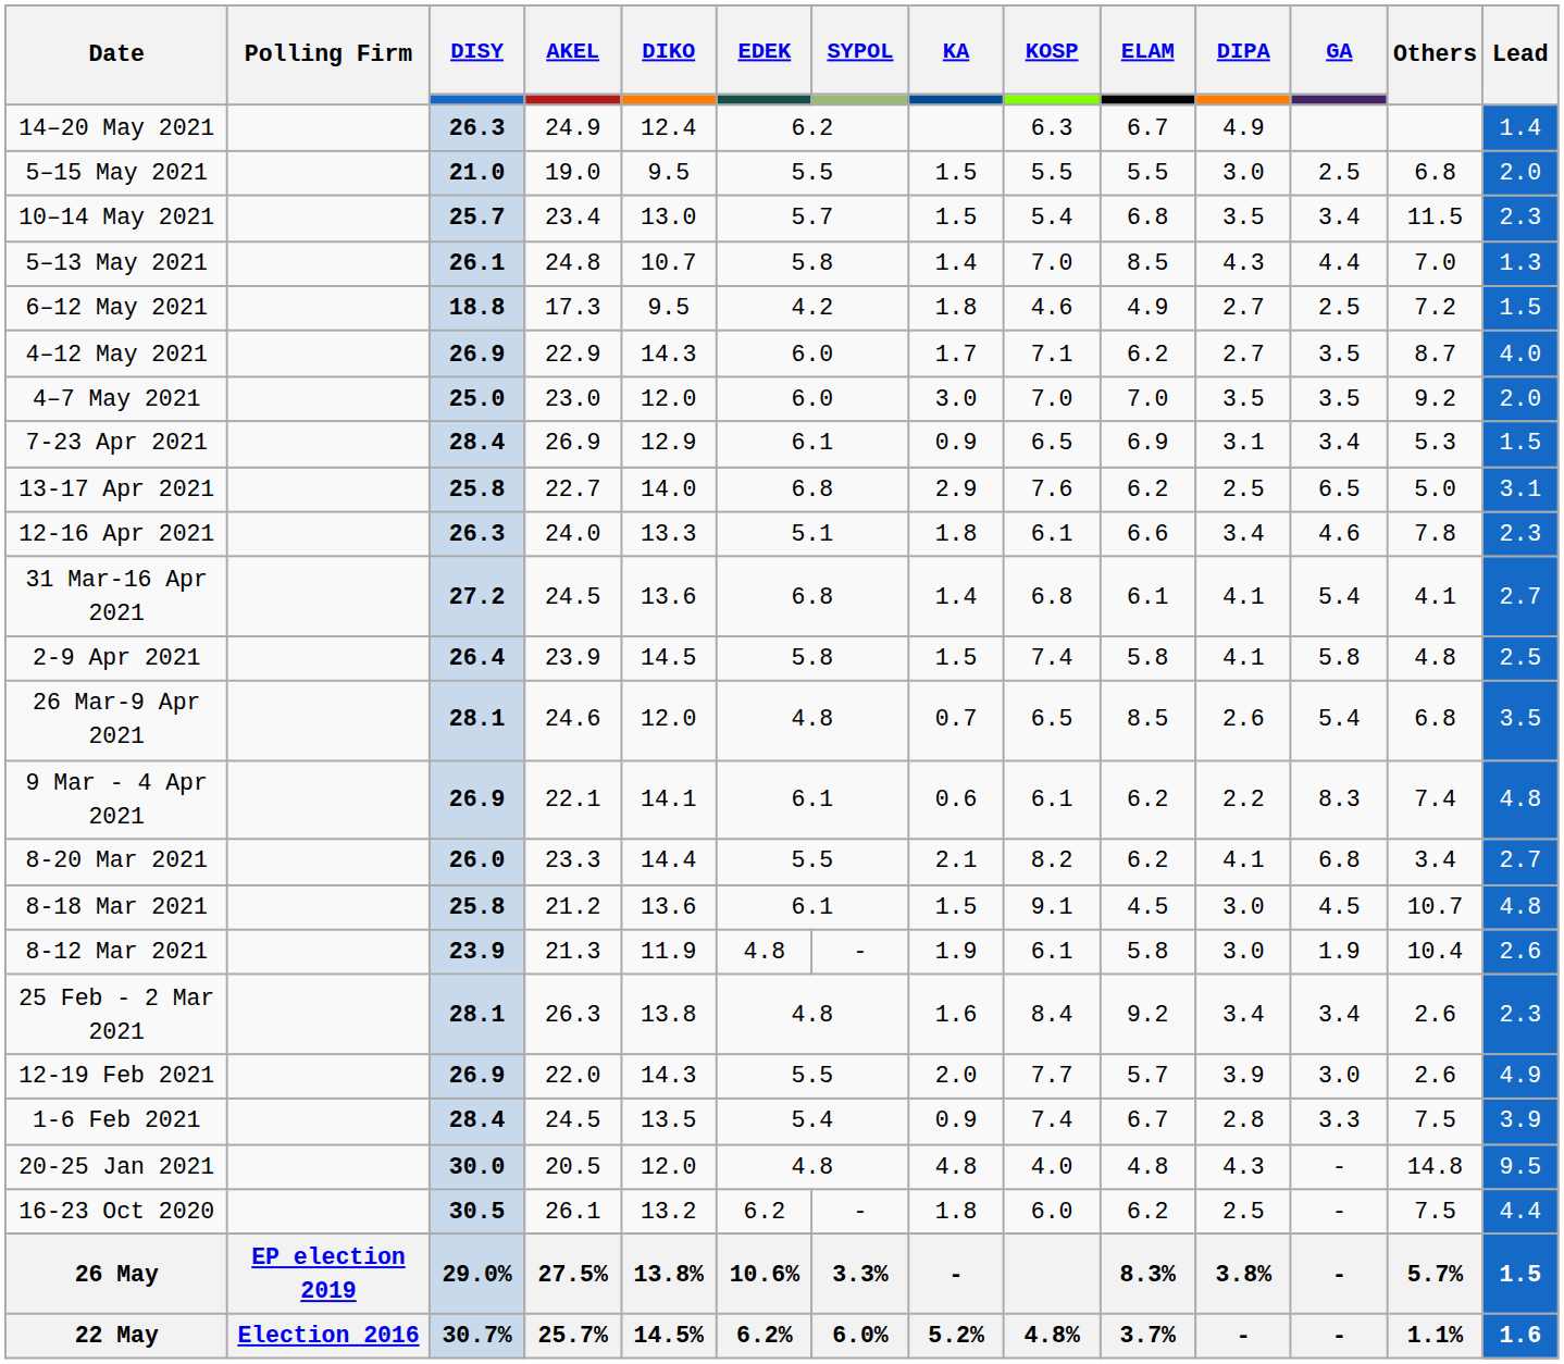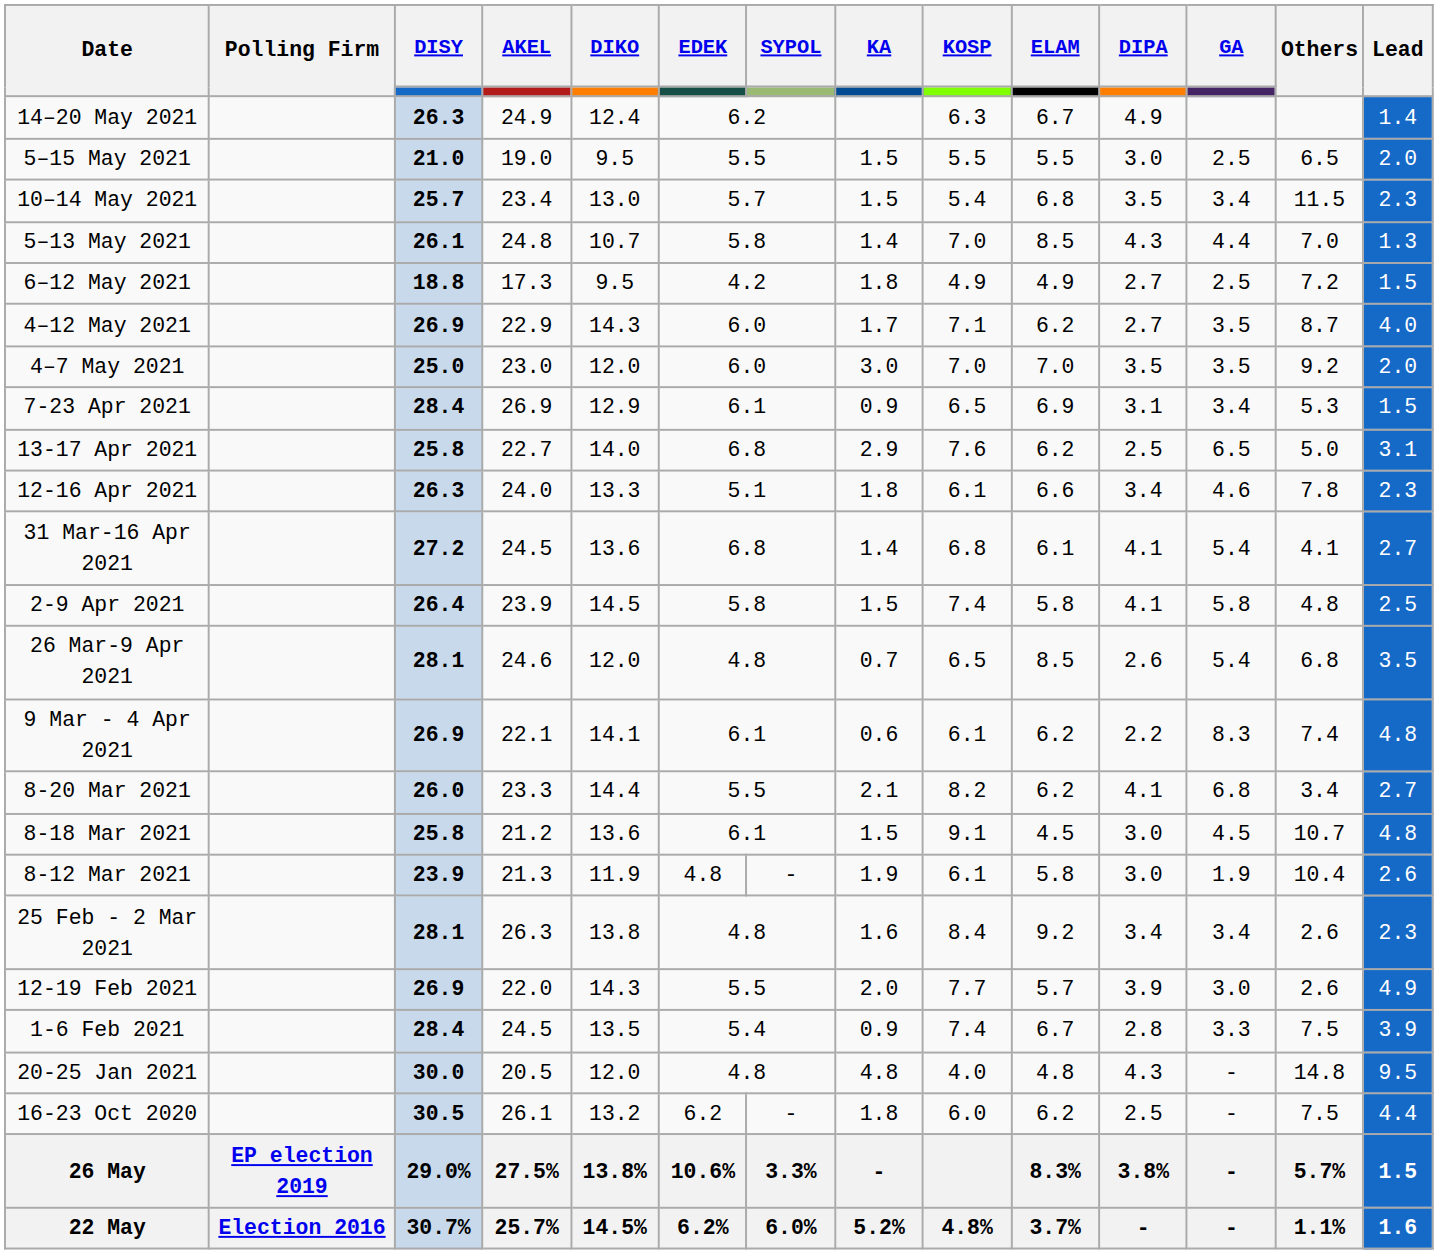5–15 May 2021 | Others: 6.8 -> 6.5
6–12 May 2021 | KOSP: 4.6 -> 4.9
